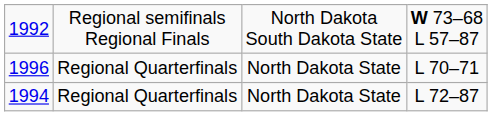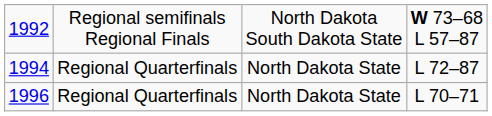rows swapped: 1994 <-> 1996
